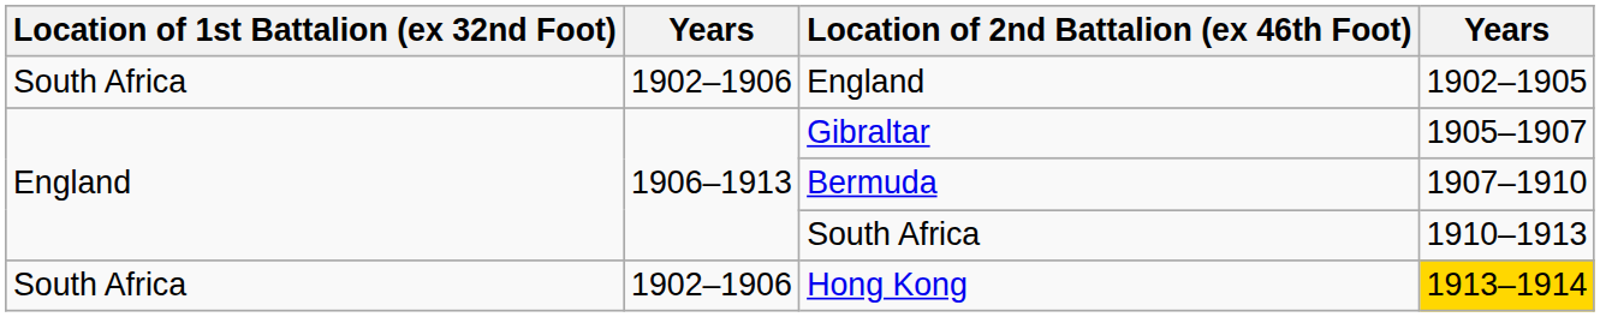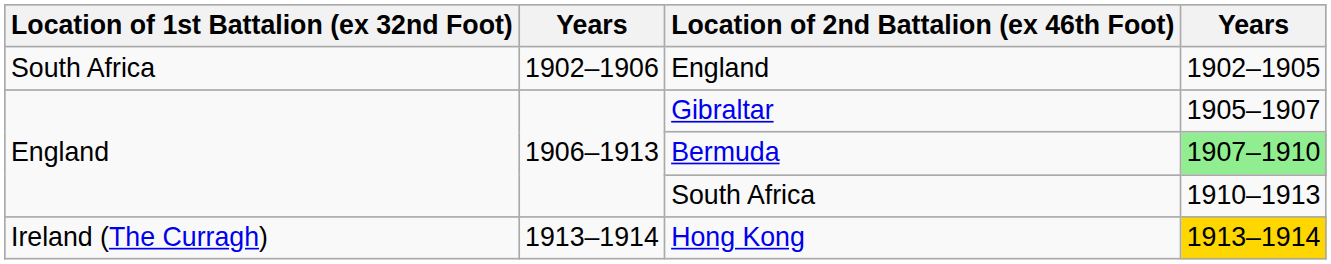Bermuda | column 4: no background -> lightgreen background
Hong Kong | Location of 1st Battalion (ex 32nd Foot): South Africa -> Ireland (The Curragh)
Hong Kong | column 2: 1902–1906 -> 1913–1914
